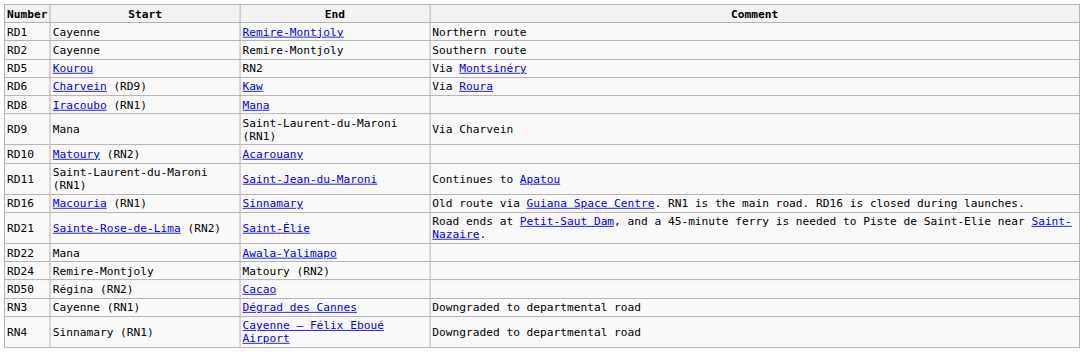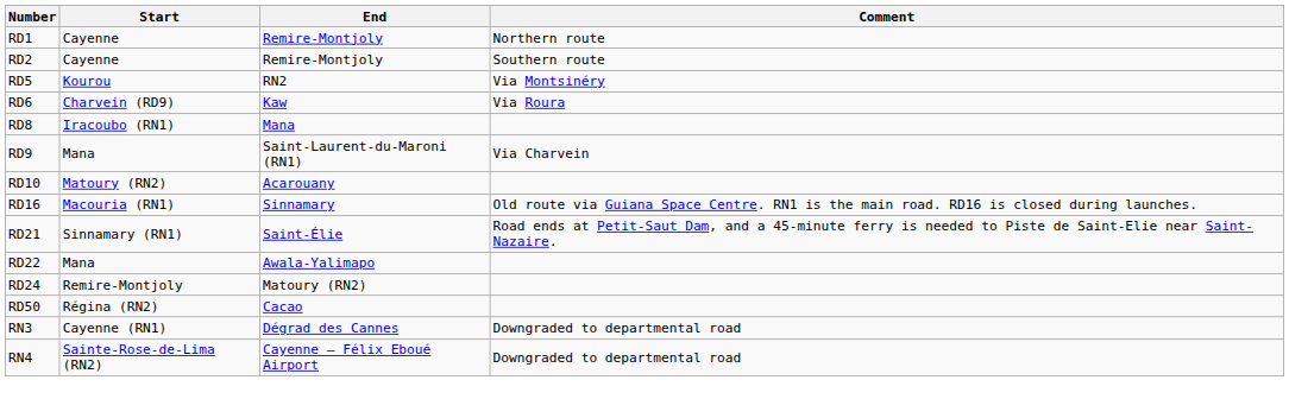- row: RD11 | Saint-Laurent-du-Maroni (RN1) | Saint-Jean-du-Maroni | Continues to Apatou
RD21 | Start: Sainte-Rose-de-Lima (RN2) -> Sinnamary (RN1)
RN4 | Start: Sinnamary (RN1) -> Sainte-Rose-de-Lima (RN2)
